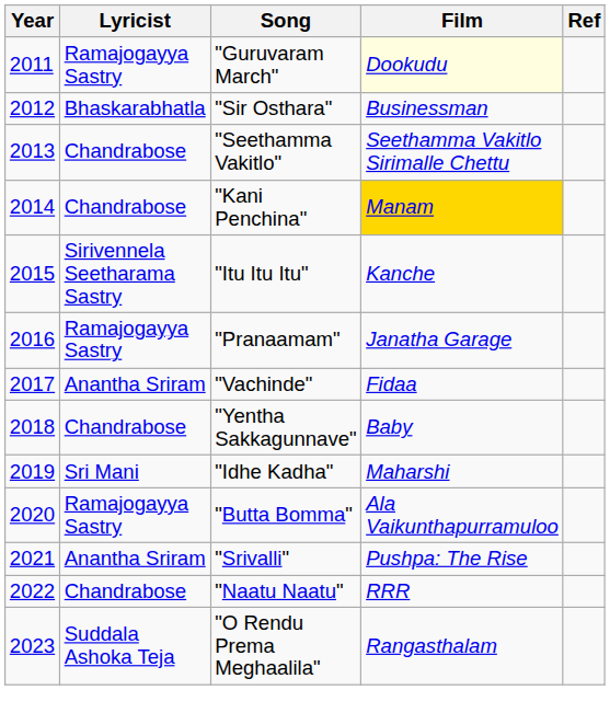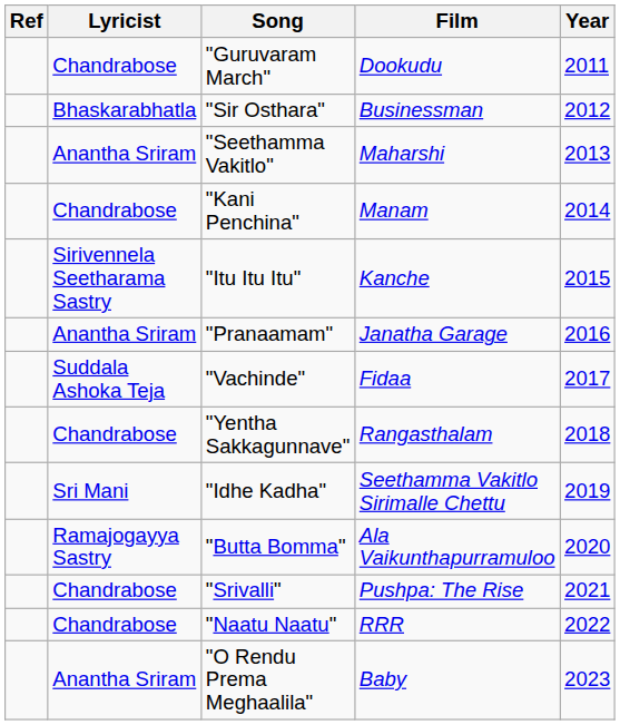columns swapped: Year <-> Ref
"Guruvaram March" | Lyricist: Ramajogayya Sastry -> Chandrabose
"Guruvaram March" | Film: lightyellow background -> no background
"Seethamma Vakitlo" | Lyricist: Chandrabose -> Anantha Sriram
"Seethamma Vakitlo" | Film: Seethamma Vakitlo Sirimalle Chettu -> Maharshi
"Kani Penchina" | Film: gold background -> no background
"Pranaamam" | Lyricist: Ramajogayya Sastry -> Anantha Sriram
"Vachinde" | Lyricist: Anantha Sriram -> Suddala Ashoka Teja
"Yentha Sakkagunnave" | Film: Baby -> Rangasthalam
"Idhe Kadha" | Film: Maharshi -> Seethamma Vakitlo Sirimalle Chettu
"Srivalli" | Lyricist: Anantha Sriram -> Chandrabose
"O Rendu Prema Meghaalila" | Lyricist: Suddala Ashoka Teja -> Anantha Sriram
"O Rendu Prema Meghaalila" | Film: Rangasthalam -> Baby
